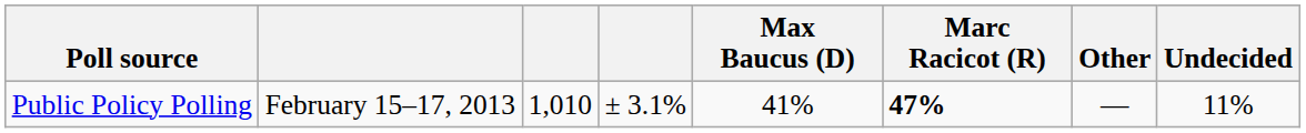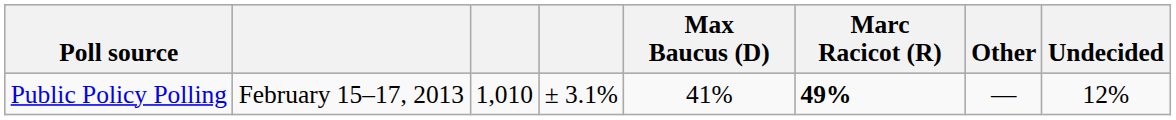Public Policy Polling | Marc Racicot (R): 47% -> 49%
Public Policy Polling | Undecided: 11% -> 12%
